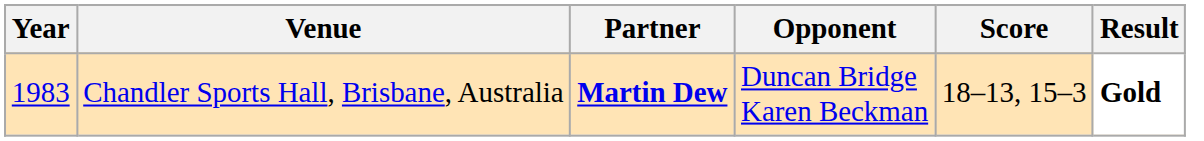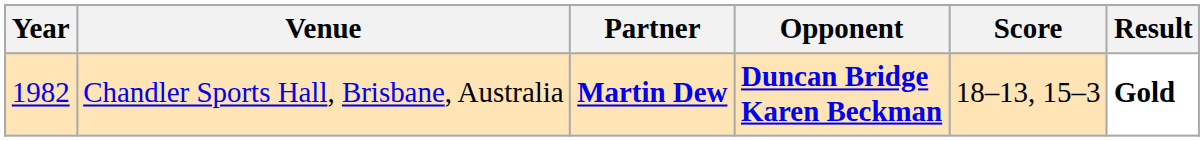Chandler Sports Hall, Brisbane, Australia | Year: 1983 -> 1982
Chandler Sports Hall, Brisbane, Australia | Opponent: normal -> bold
